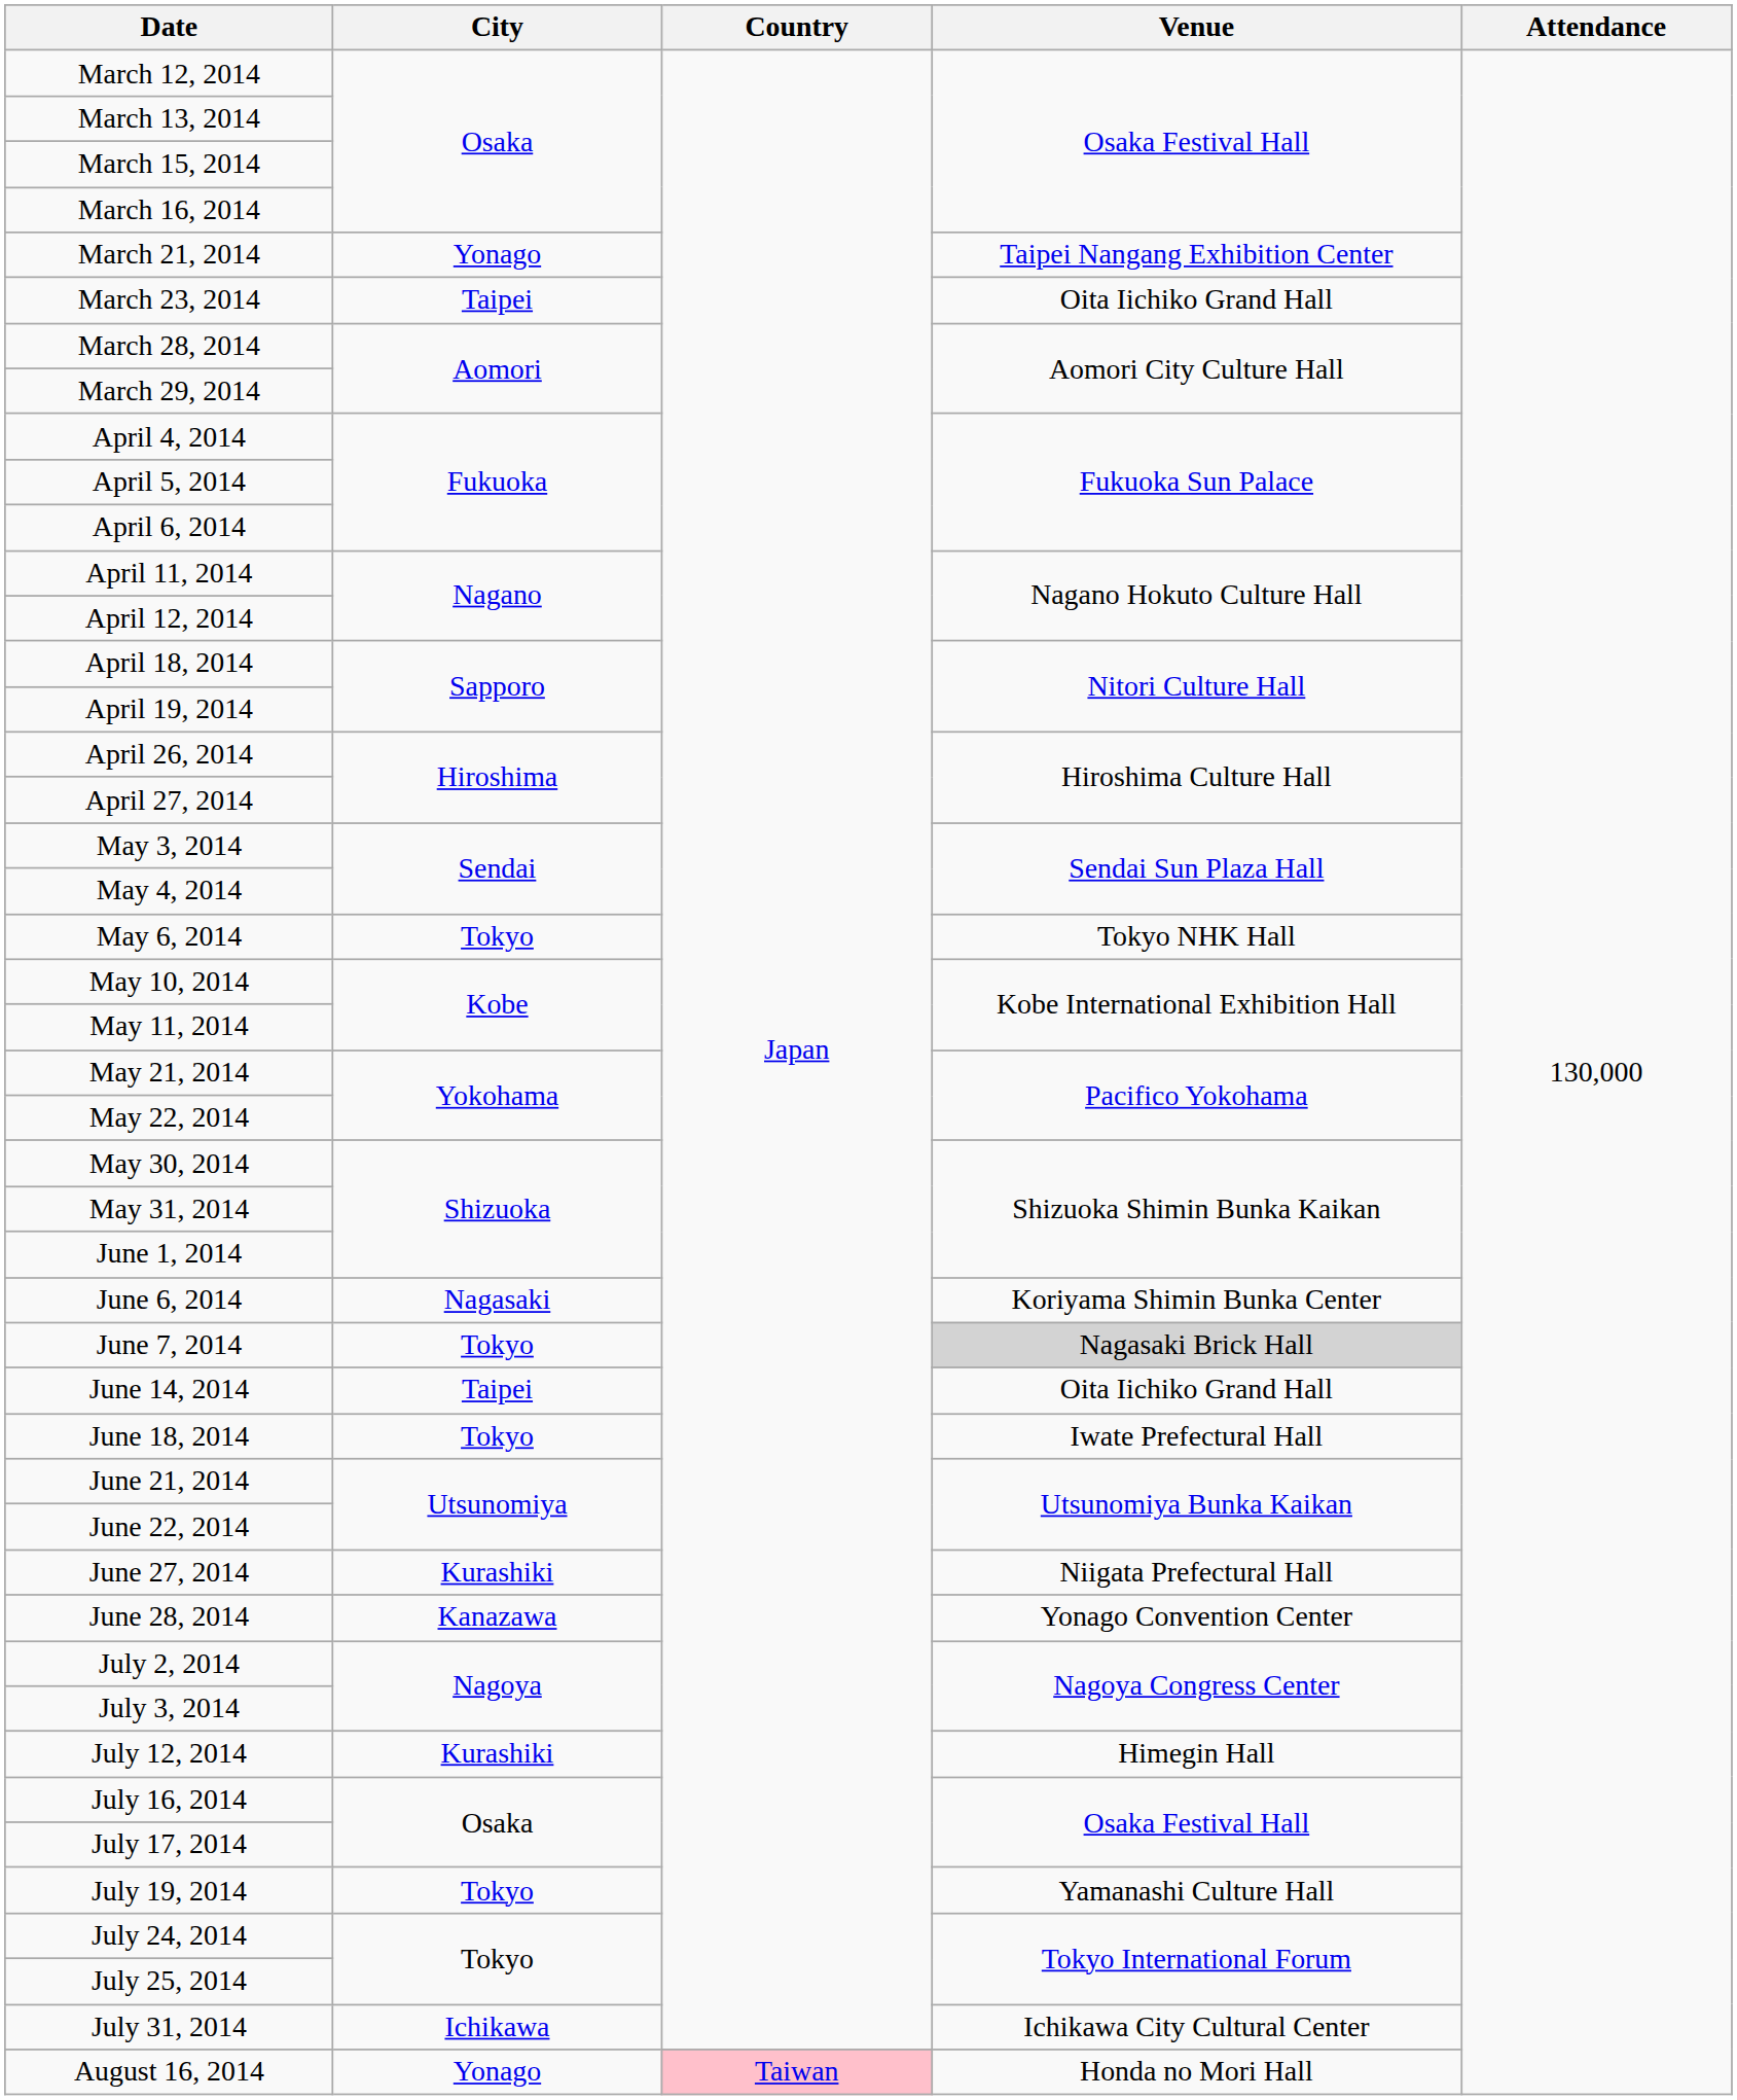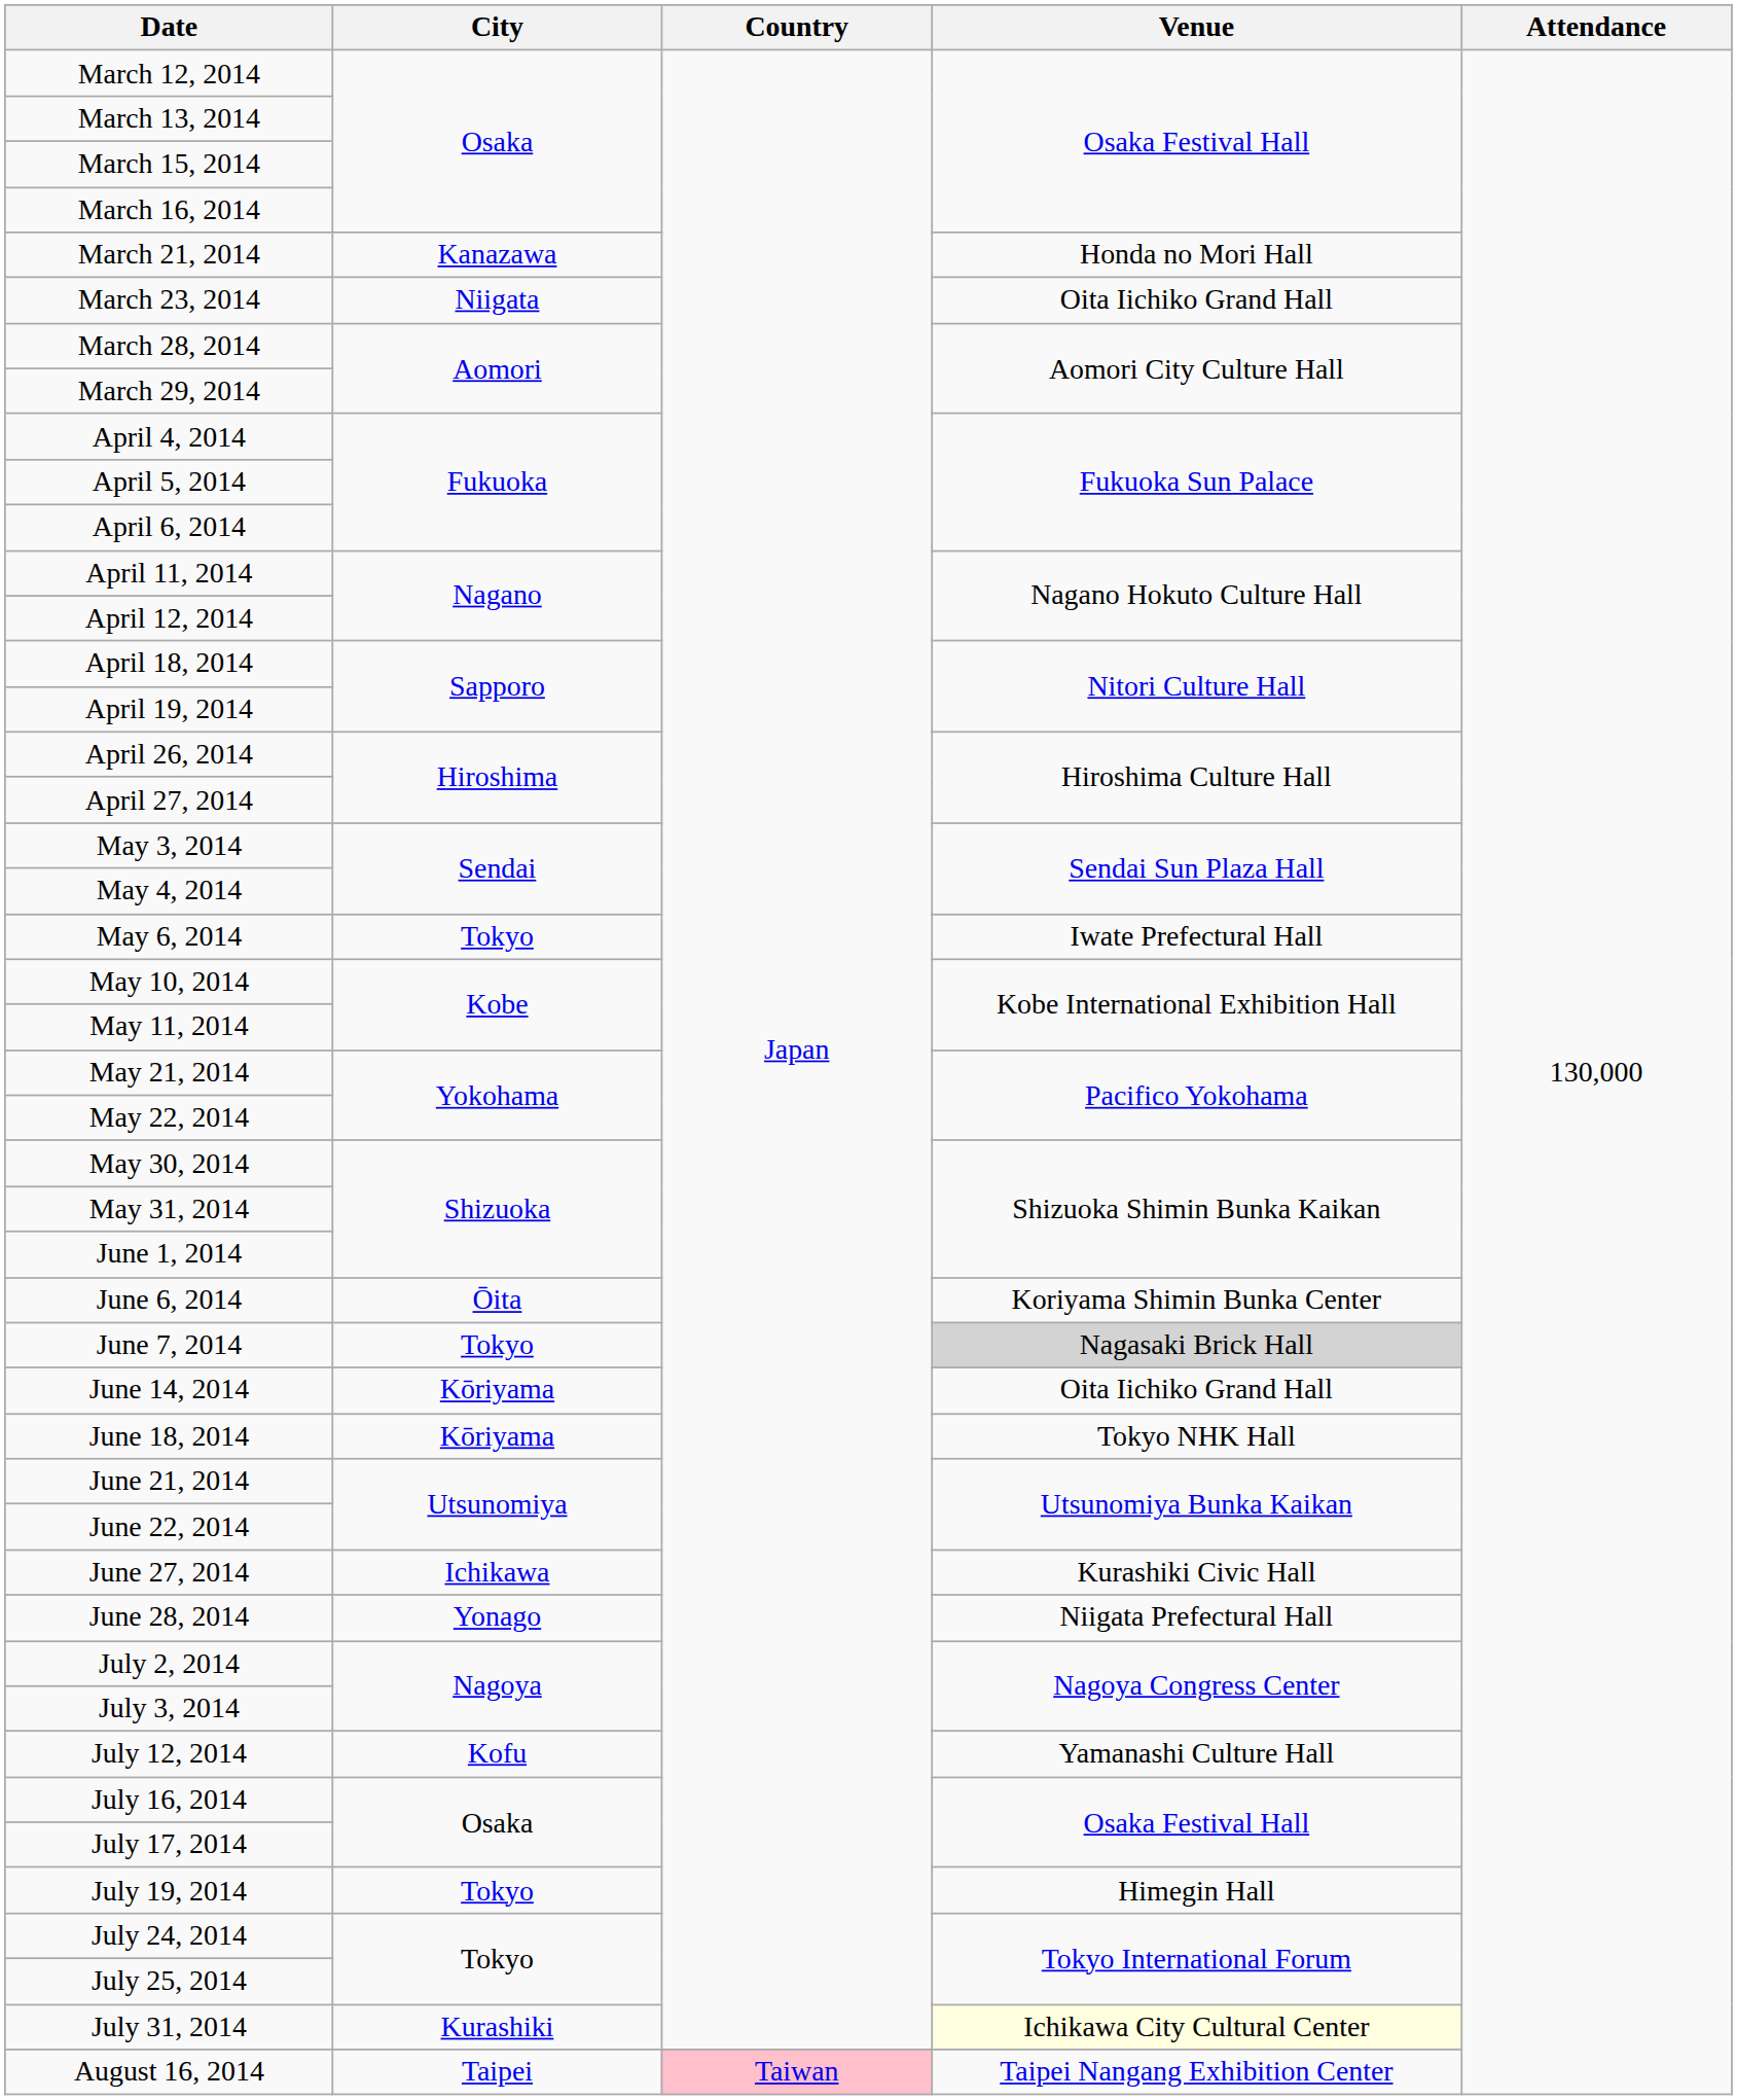March 21, 2014 | City: Yonago -> Kanazawa
March 21, 2014 | Venue: Taipei Nangang Exhibition Center -> Honda no Mori Hall
March 23, 2014 | City: Taipei -> Niigata
May 6, 2014 | Venue: Tokyo NHK Hall -> Iwate Prefectural Hall
June 6, 2014 | City: Nagasaki -> Ōita
June 14, 2014 | City: Taipei -> Kōriyama
June 18, 2014 | City: Tokyo -> Kōriyama
June 18, 2014 | Venue: Iwate Prefectural Hall -> Tokyo NHK Hall
June 27, 2014 | City: Kurashiki -> Ichikawa
June 27, 2014 | Venue: Niigata Prefectural Hall -> Kurashiki Civic Hall
June 28, 2014 | City: Kanazawa -> Yonago
June 28, 2014 | Venue: Yonago Convention Center -> Niigata Prefectural Hall
July 12, 2014 | City: Kurashiki -> Kofu
July 12, 2014 | Venue: Himegin Hall -> Yamanashi Culture Hall
July 19, 2014 | Venue: Yamanashi Culture Hall -> Himegin Hall
July 31, 2014 | City: Ichikawa -> Kurashiki
July 31, 2014 | Venue: no background -> lightyellow background
August 16, 2014 | City: Yonago -> Taipei
August 16, 2014 | Venue: Honda no Mori Hall -> Taipei Nangang Exhibition Center
